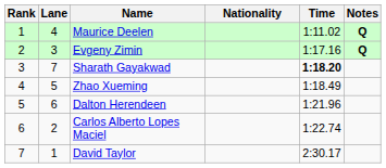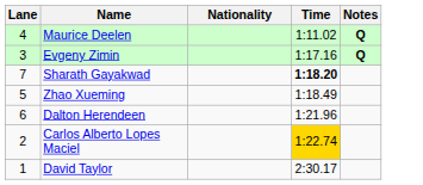- column: Rank | 1 | 2 | 3 | 4 | 5 | 6 | 7
Carlos Alberto Lopes Maciel | Time: no background -> gold background
